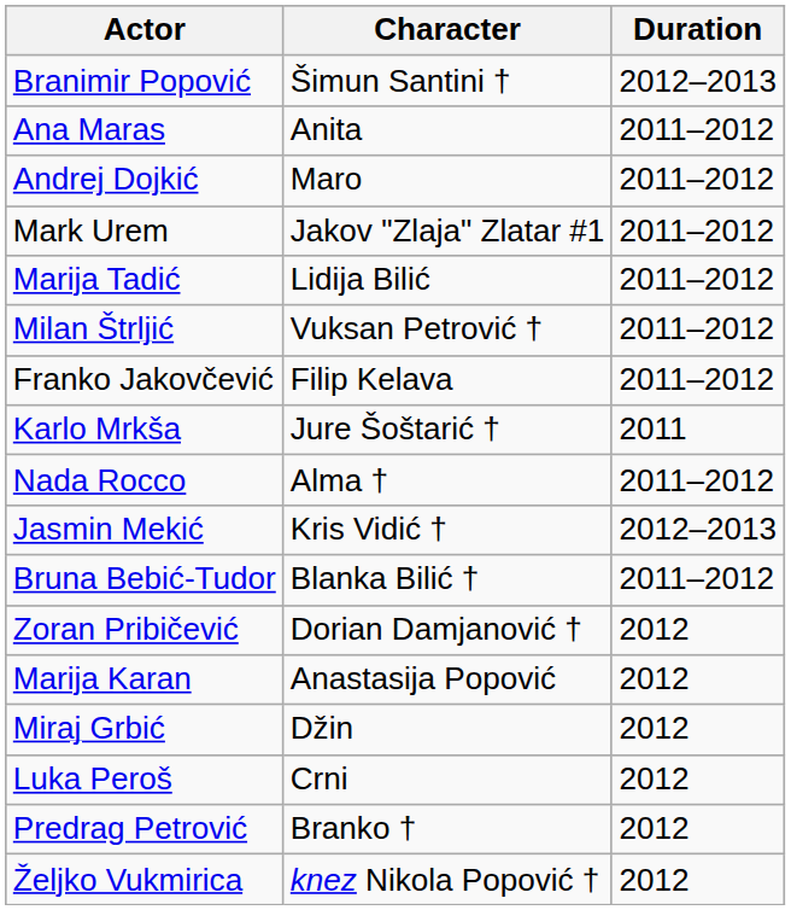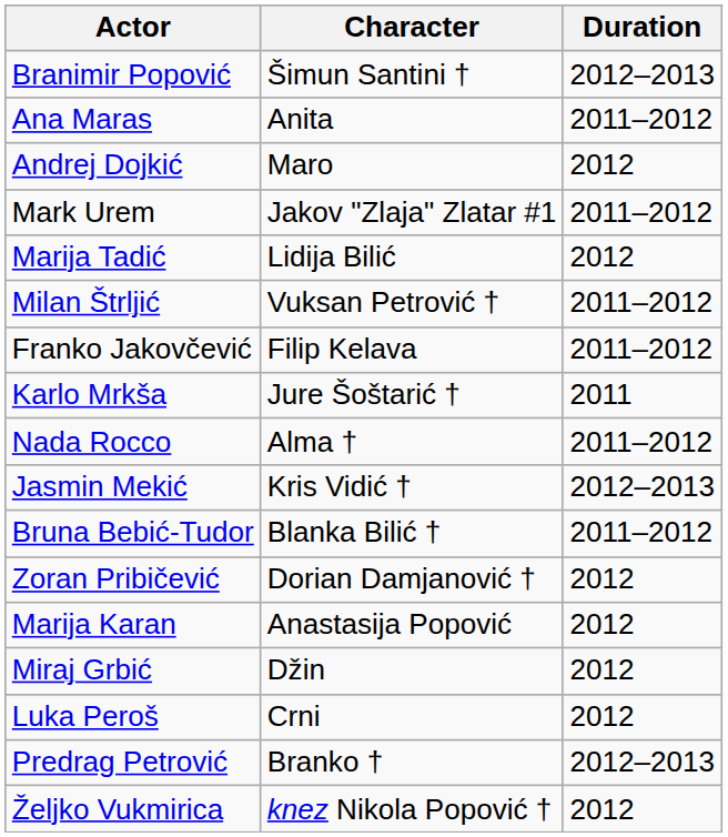Andrej Dojkić | Duration: 2011–2012 -> 2012
Marija Tadić | Duration: 2011–2012 -> 2012
Predrag Petrović | Duration: 2012 -> 2012–2013
